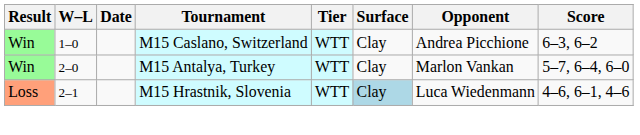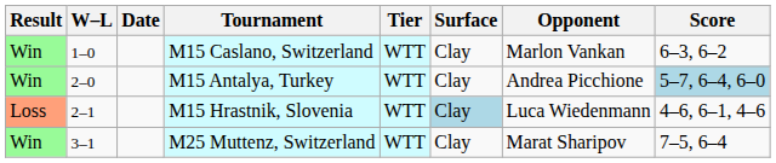M15 Caslano, Switzerland | Opponent: Andrea Picchione -> Marlon Vankan
M15 Antalya, Turkey | Opponent: Marlon Vankan -> Andrea Picchione
M15 Antalya, Turkey | Score: no background -> lightblue background
+ row: Win | 3–1 | M25 Muttenz, Switzerland | WTT | Clay | Marat Sharipov | 7–5, 6–4
